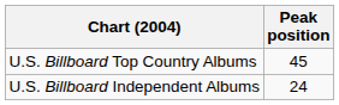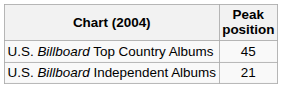U.S. Billboard Independent Albums | Peak position: 24 -> 21
